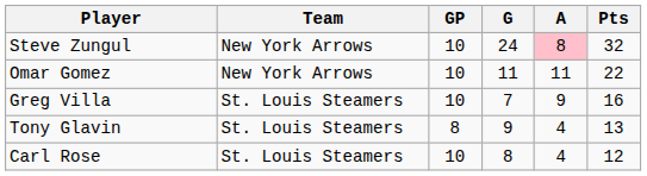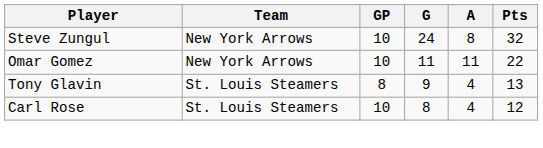Steve Zungul | A: pink background -> no background
- row: Greg Villa | St. Louis Steamers | 10 | 7 | 9 | 16
